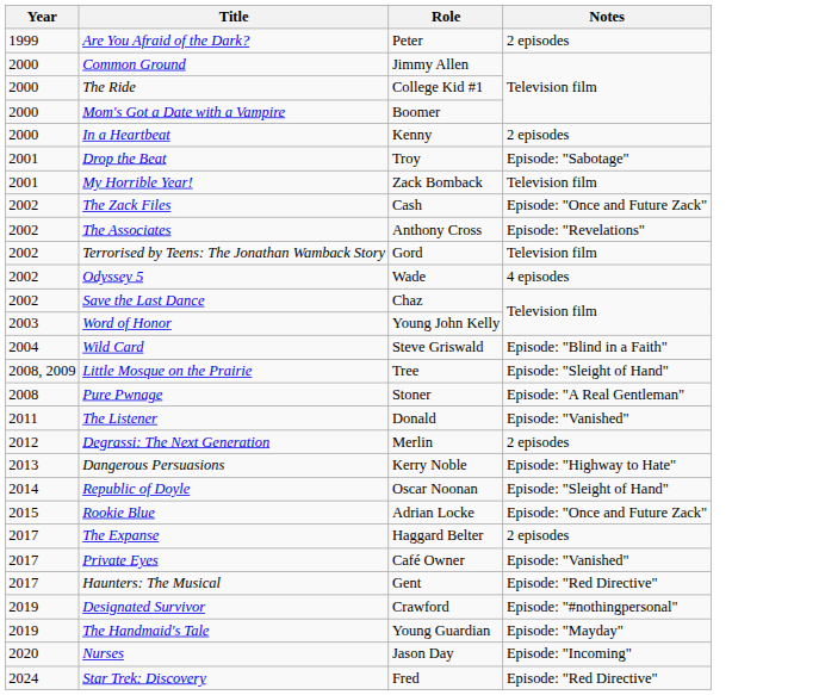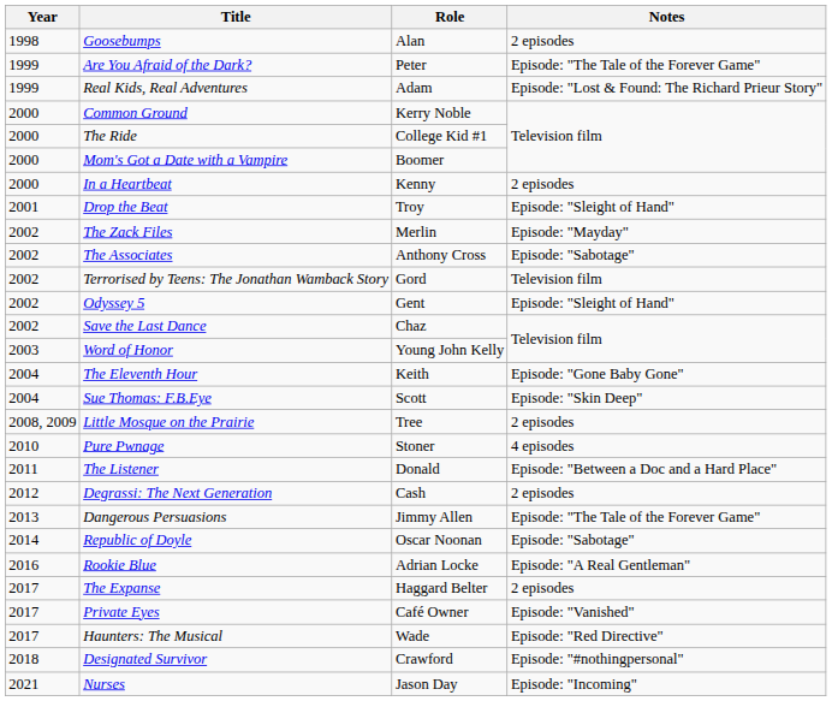+ row: 1998 | Goosebumps | Alan | 2 episodes
Are You Afraid of the Dark? | Notes: 2 episodes -> Episode: "The Tale of the Forever Game"
+ row: 1999 | Real Kids, Real Adventures | Adam | Episode: "Lost & Found: The Richard Prieur Story"
Common Ground | Role: Jimmy Allen -> Kerry Noble
Drop the Beat | Notes: Episode: "Sabotage" -> Episode: "Sleight of Hand"
- row: 2001 | My Horrible Year! | Zack Bomback | Television film
The Zack Files | Role: Cash -> Merlin
The Zack Files | Notes: Episode: "Once and Future Zack" -> Episode: "Mayday"
The Associates | Notes: Episode: "Revelations" -> Episode: "Sabotage"
Odyssey 5 | Role: Wade -> Gent
Odyssey 5 | Notes: 4 episodes -> Episode: "Sleight of Hand"
+ row: 2004 | The Eleventh Hour | Keith | Episode: "Gone Baby Gone"
+ row: 2004 | Sue Thomas: F.B.Eye | Scott | Episode: "Skin Deep"
- row: 2004 | Wild Card | Steve Griswald | Episode: "Blind in a Faith"
Little Mosque on the Prairie | Notes: Episode: "Sleight of Hand" -> 2 episodes
Pure Pwnage | Year: 2008 -> 2010
Pure Pwnage | Notes: Episode: "A Real Gentleman" -> 4 episodes
The Listener | Notes: Episode: "Vanished" -> Episode: "Between a Doc and a Hard Place"
Degrassi: The Next Generation | Role: Merlin -> Cash
Dangerous Persuasions | Role: Kerry Noble -> Jimmy Allen
Dangerous Persuasions | Notes: Episode: "Highway to Hate" -> Episode: "The Tale of the Forever Game"
Republic of Doyle | Notes: Episode: "Sleight of Hand" -> Episode: "Sabotage"
Rookie Blue | Year: 2015 -> 2016
Rookie Blue | Notes: Episode: "Once and Future Zack" -> Episode: "A Real Gentleman"
Haunters: The Musical | Role: Gent -> Wade
Designated Survivor | Year: 2019 -> 2018
- row: 2019 | The Handmaid's Tale | Young Guardian | Episode: "Mayday"
Nurses | Year: 2020 -> 2021
- row: 2024 | Star Trek: Discovery | Fred | Episode: "Red Directive"
